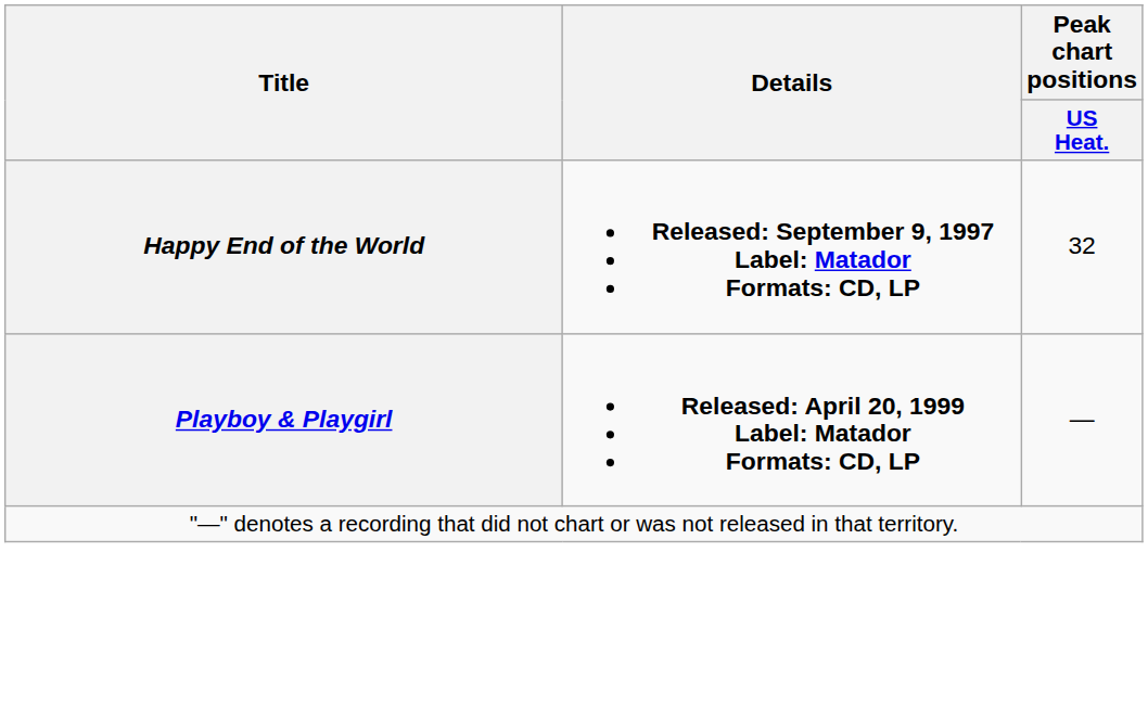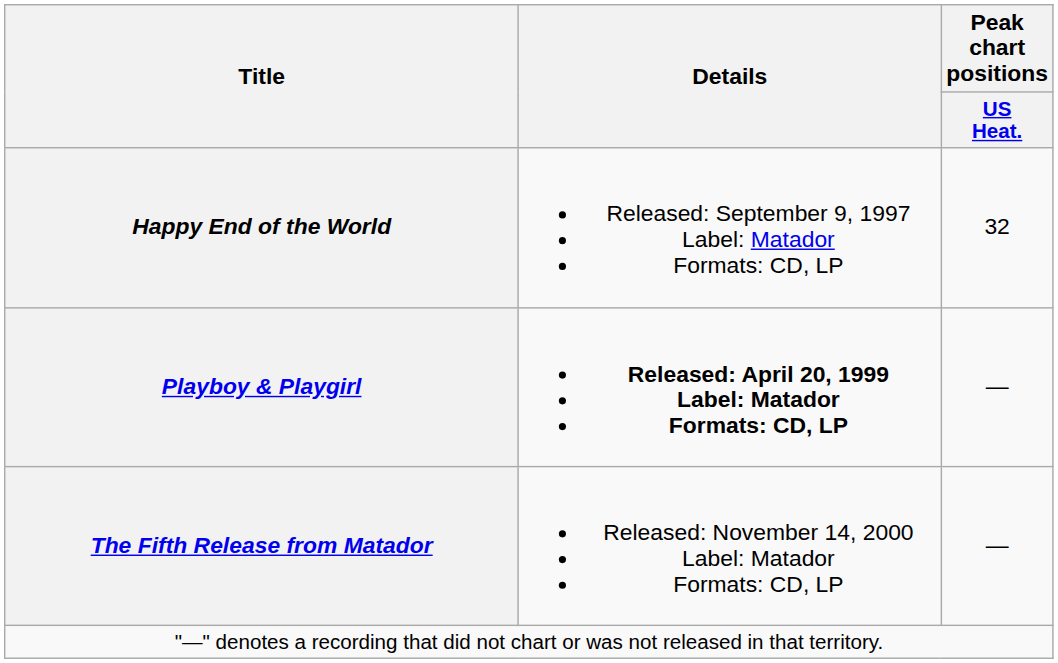Happy End of the World | Details: bold -> normal
+ row: The Fifth Release from Matador | Released: November 14, 2000 Label: Matador Formats: CD, LP | —
